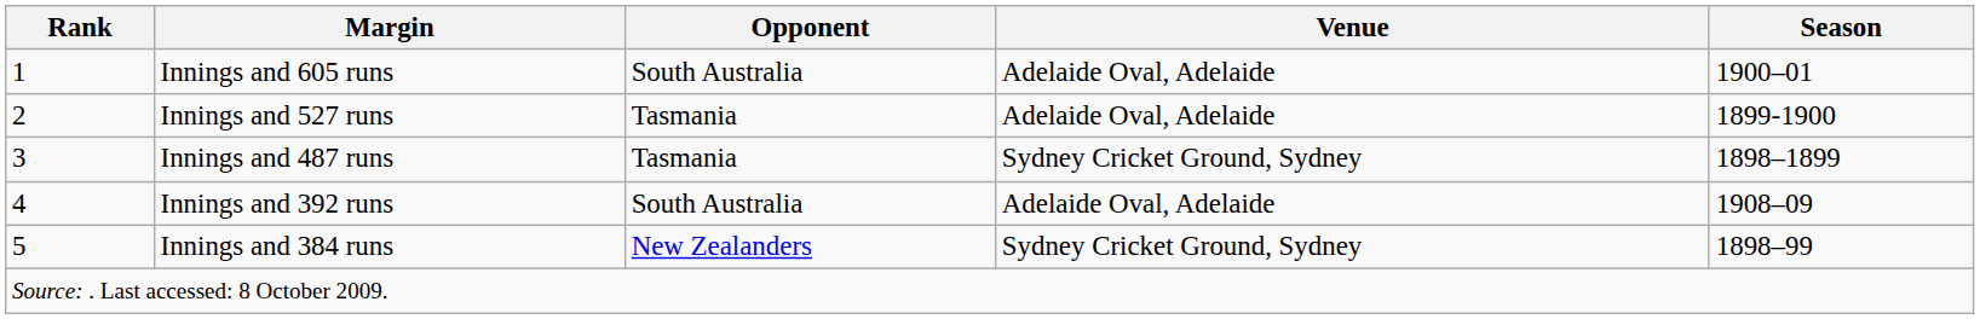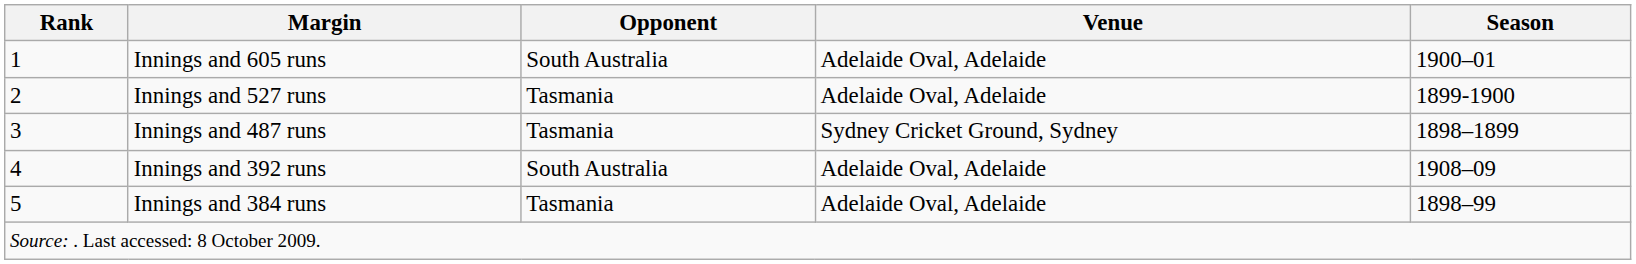Innings and 384 runs | Opponent: New Zealanders -> Tasmania
Innings and 384 runs | Venue: Sydney Cricket Ground, Sydney -> Adelaide Oval, Adelaide
